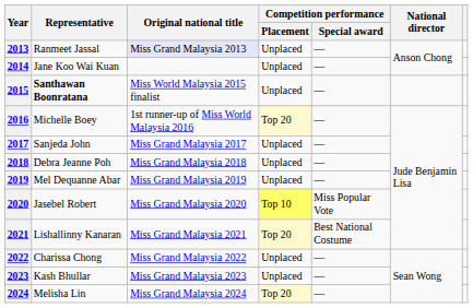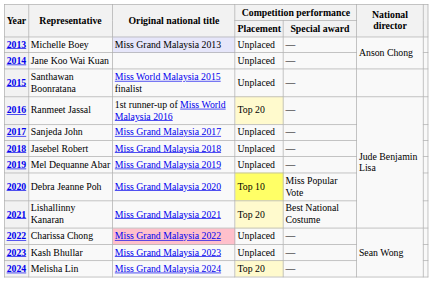2013 | Representative: Ranmeet Jassal -> Michelle Boey
2015 | Representative: bold -> normal
2016 | Representative: Michelle Boey -> Ranmeet Jassal
2018 | Representative: Debra Jeanne Poh -> Jasebel Robert
2020 | Representative: Jasebel Robert -> Debra Jeanne Poh
2022 | Original national title: no background -> pink background
